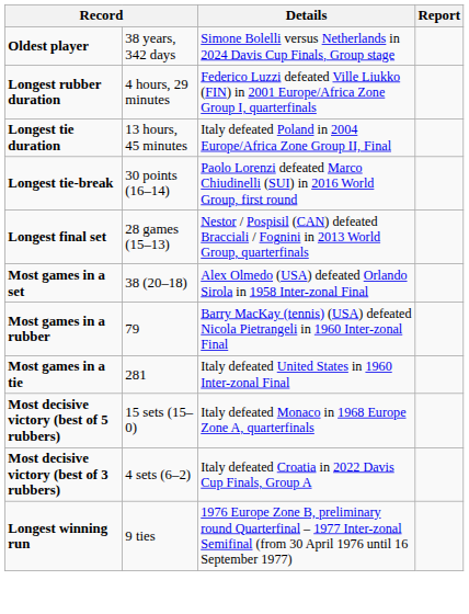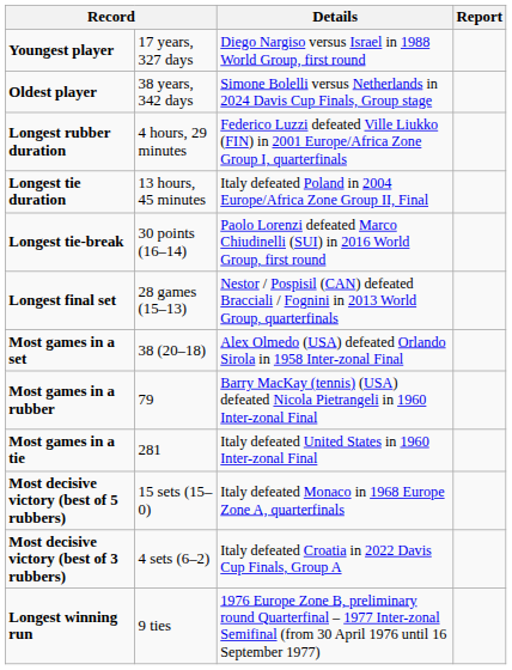+ row: Youngest player | 17 years, 327 days | Diego Nargiso versus Israel in 1988 World Group, first round
